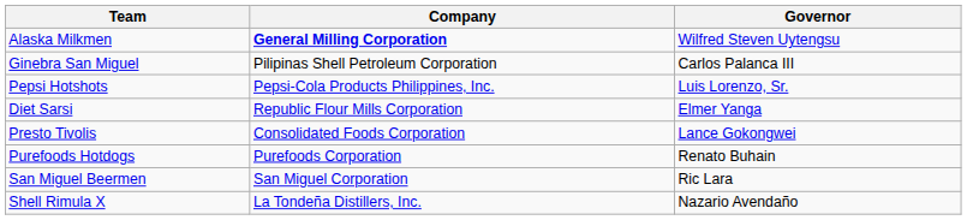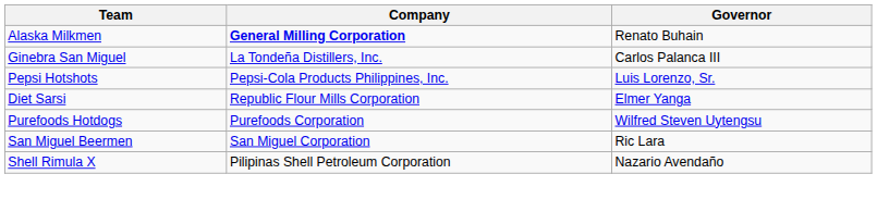Alaska Milkmen | Governor: Wilfred Steven Uytengsu -> Renato Buhain
Ginebra San Miguel | Company: Pilipinas Shell Petroleum Corporation -> La Tondeña Distillers, Inc.
- row: Presto Tivolis | Consolidated Foods Corporation | Lance Gokongwei
Purefoods Hotdogs | Governor: Renato Buhain -> Wilfred Steven Uytengsu
Shell Rimula X | Company: La Tondeña Distillers, Inc. -> Pilipinas Shell Petroleum Corporation
